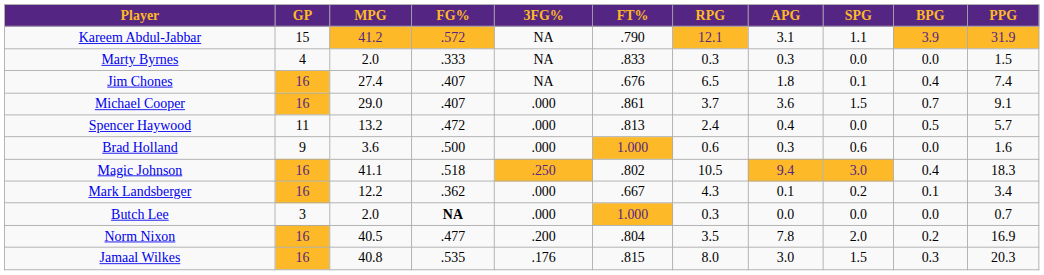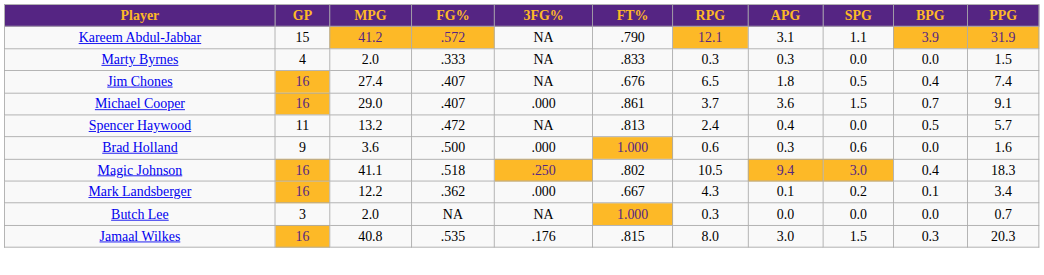Jim Chones | SPG: 0.1 -> 0.5
Spencer Haywood | 3FG%: .000 -> NA
Butch Lee | FG%: bold -> normal
Butch Lee | 3FG%: .000 -> NA
- row: Norm Nixon | 16 | 40.5 | .477 | .200 | .804 | 3.5 | 7.8 | 2.0 | 0.2 | 16.9
